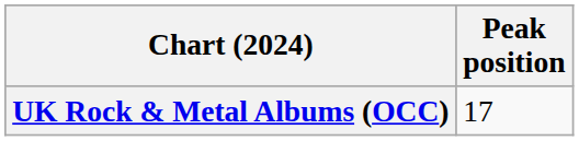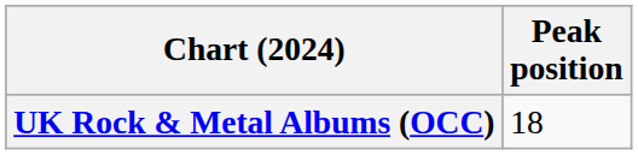UK Rock & Metal Albums (OCC) | Peak position: 17 -> 18
